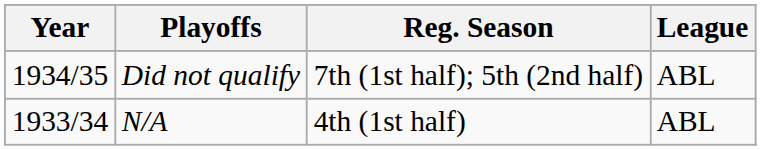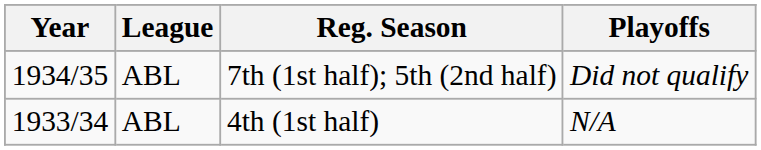columns swapped: League <-> Playoffs
